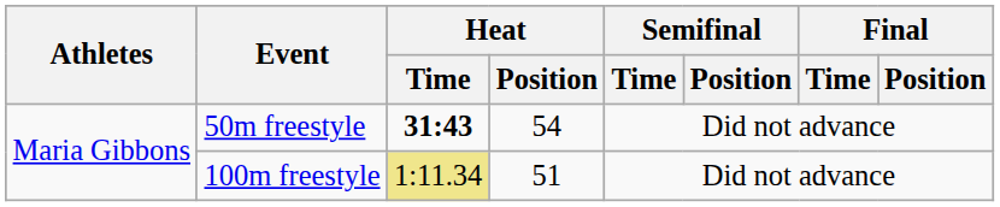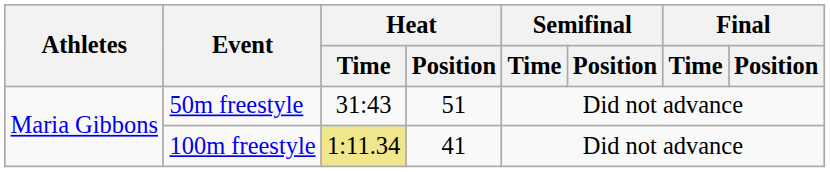50m freestyle | Heat / Time: bold -> normal
50m freestyle | Heat / Position: 54 -> 51
100m freestyle | Heat / Position: 51 -> 41
